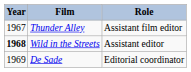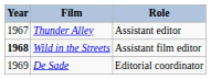Thunder Alley | Role: Assistant film editor -> Assistant editor
Wild in the Streets | Role: Assistant editor -> Assistant film editor
